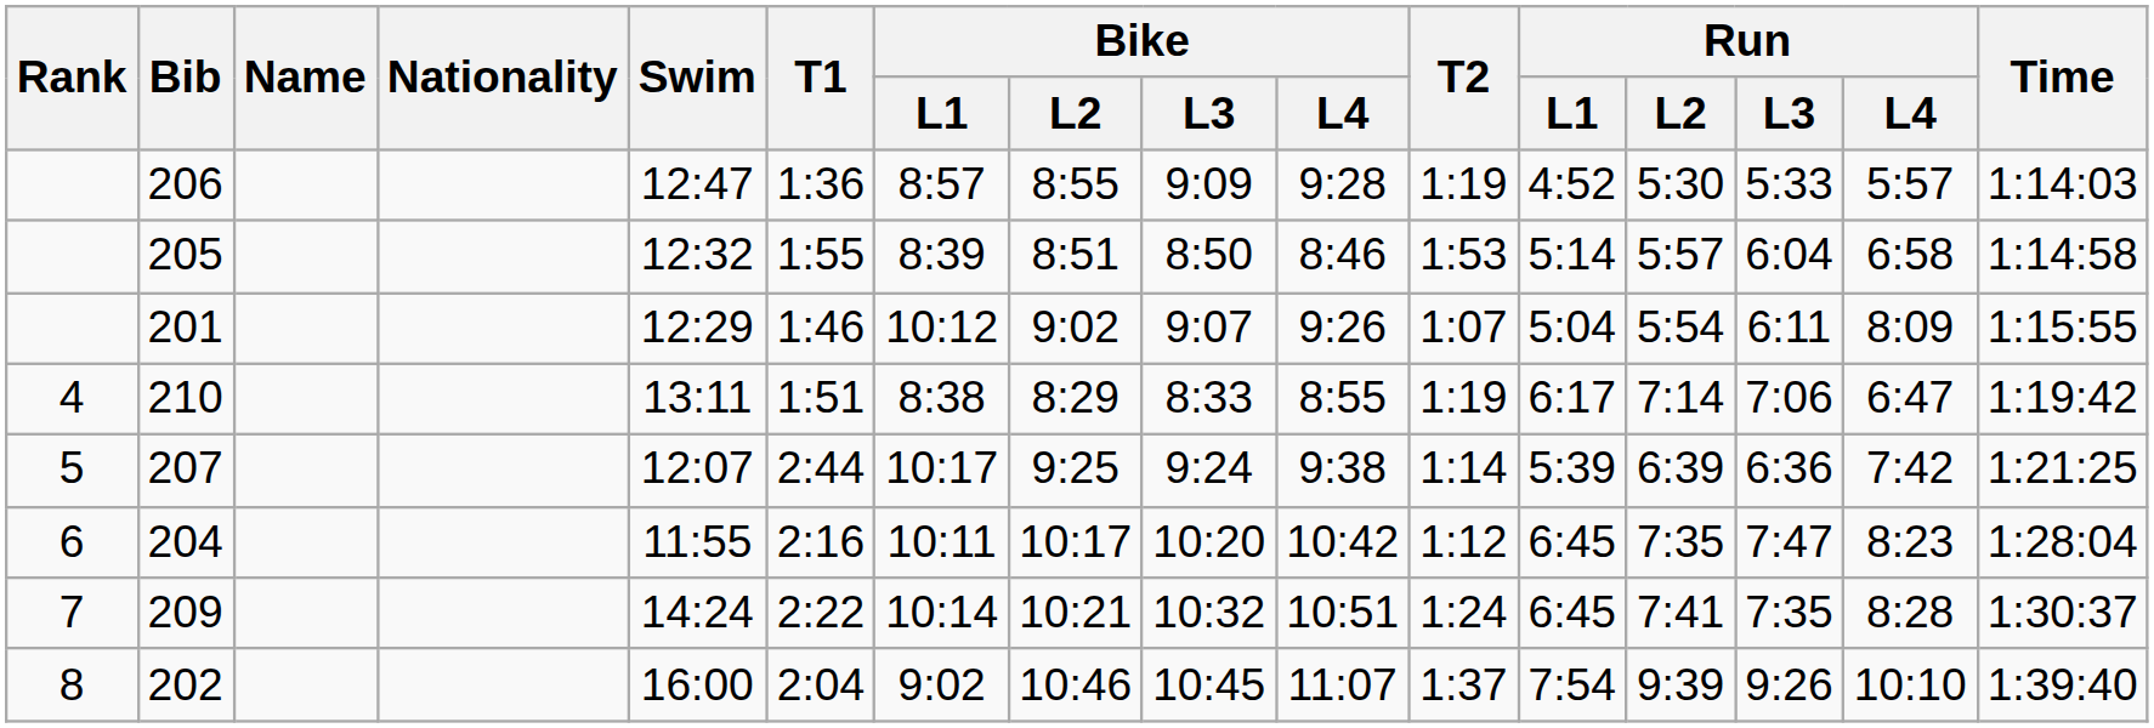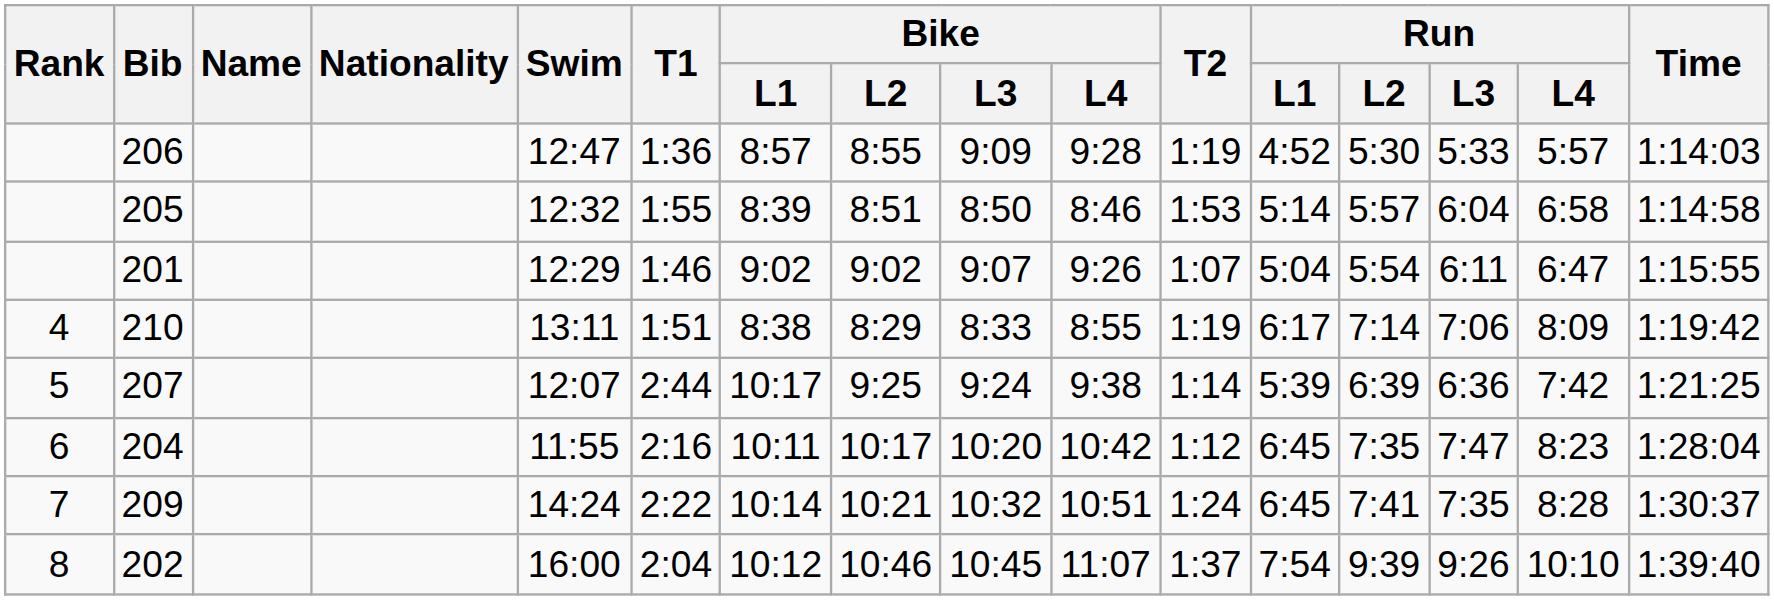201 | Bike / L1: 10:12 -> 9:02
201 | Run / L4: 8:09 -> 6:47
210 | Run / L4: 6:47 -> 8:09
202 | Bike / L1: 9:02 -> 10:12
